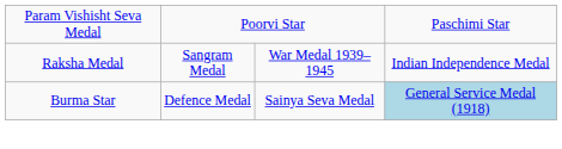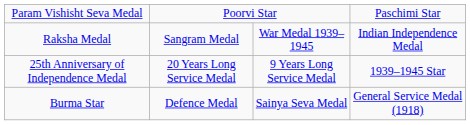+ row: 25th Anniversary of Independence Medal | 20 Years Long Service Medal | 9 Years Long Service Medal | 1939–1945 Star
Burma Star | column 4: lightblue background -> no background
